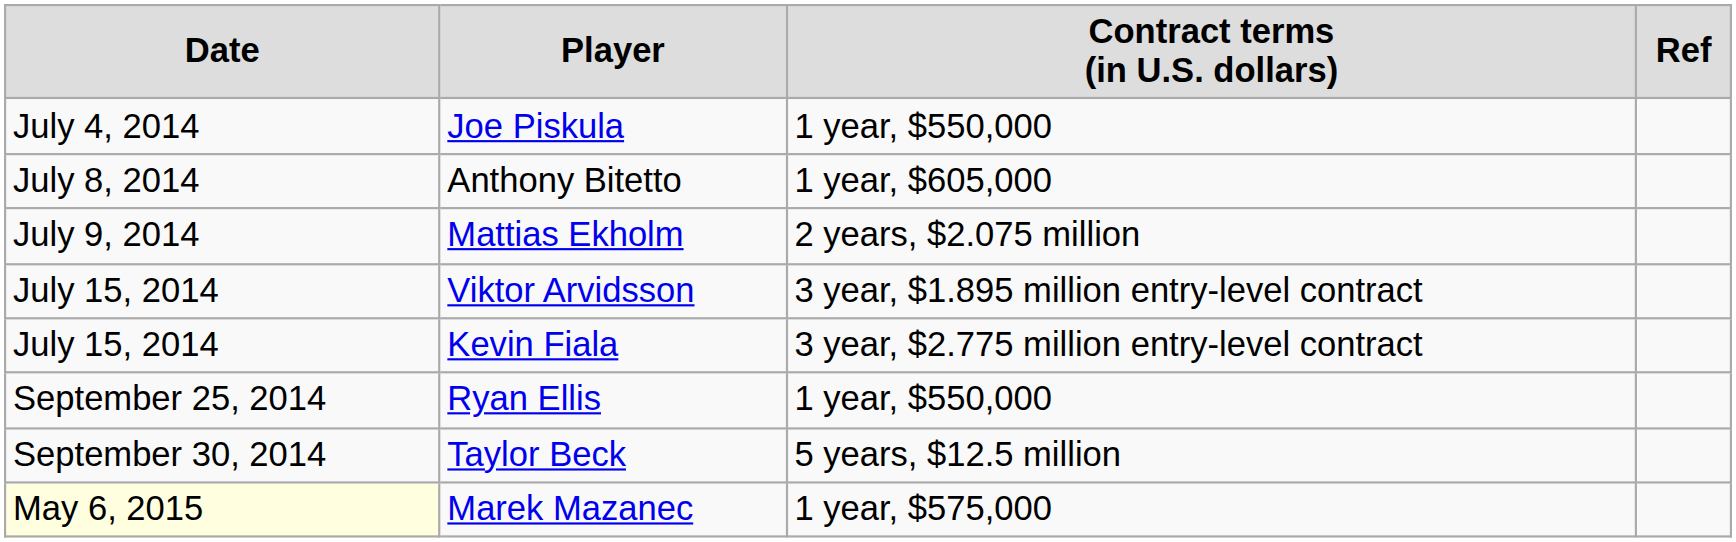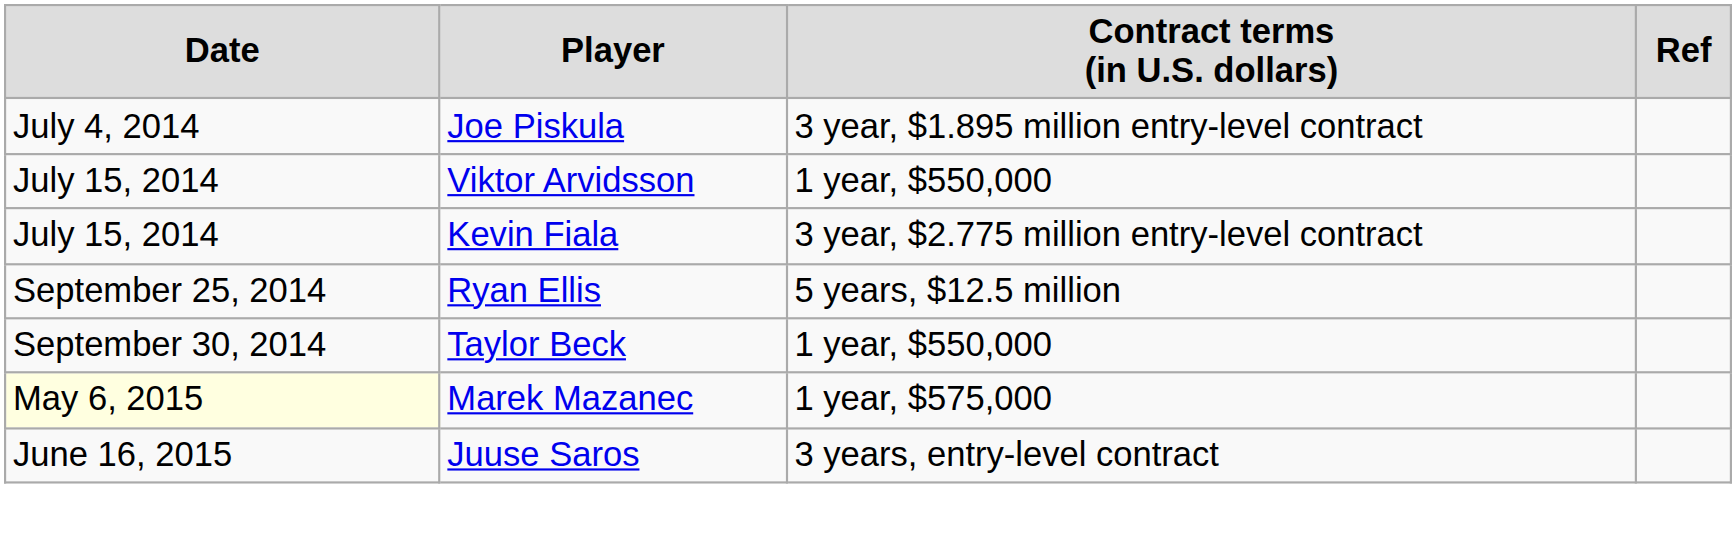Joe Piskula | column 3: 1 year, $550,000 -> 3 year, $1.895 million entry-level contract
- row: July 8, 2014 | Anthony Bitetto | 1 year, $605,000
- row: July 9, 2014 | Mattias Ekholm | 2 years, $2.075 million
Viktor Arvidsson | column 3: 3 year, $1.895 million entry-level contract -> 1 year, $550,000
Ryan Ellis | column 3: 1 year, $550,000 -> 5 years, $12.5 million
Taylor Beck | column 3: 5 years, $12.5 million -> 1 year, $550,000
+ row: June 16, 2015 | Juuse Saros | 3 years, entry-level contract
